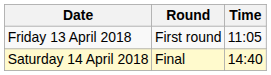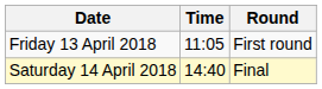columns swapped: Time <-> Round
